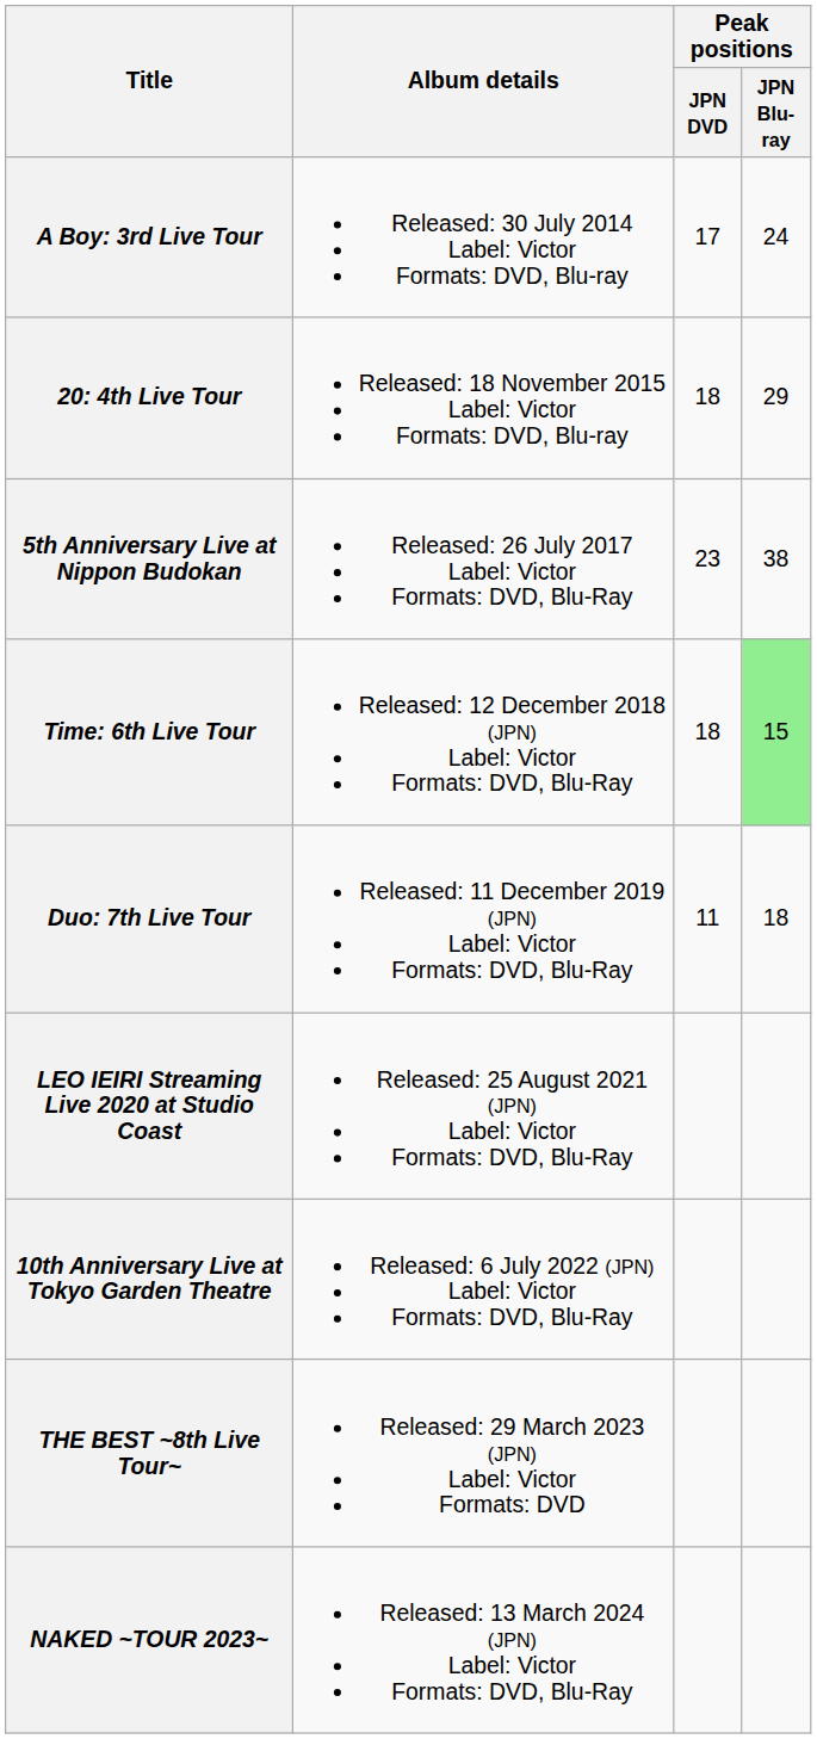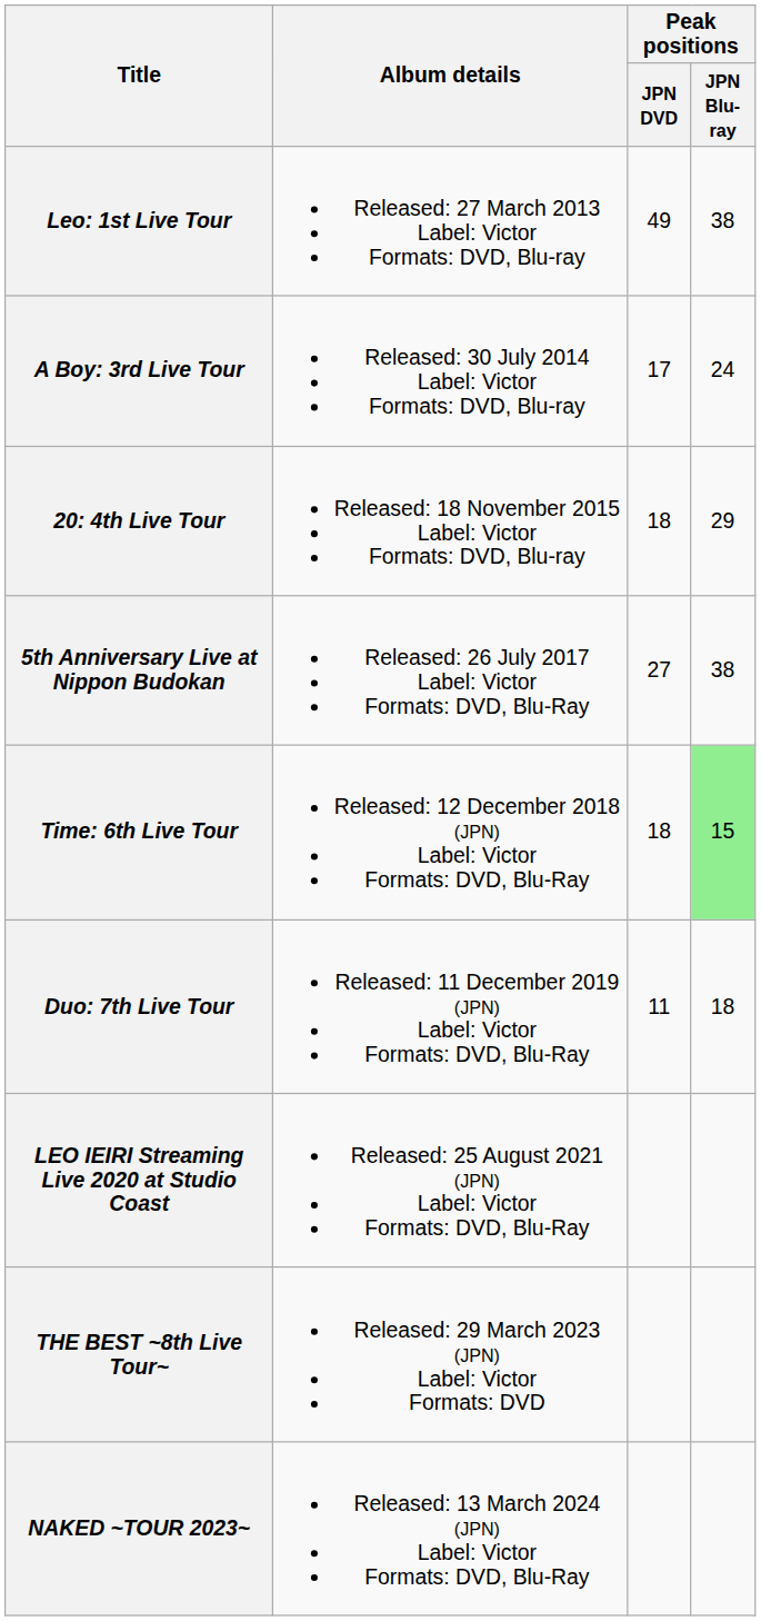+ row: Leo: 1st Live Tour | Released: 27 March 2013 Label: Victor Formats: DVD, Blu-ray | 49 | 38
5th Anniversary Live at Nippon Budokan | Peak positions / JPN DVD: 23 -> 27
- row: 10th Anniversary Live at Tokyo Garden Theatre | Released: 6 July 2022 (JPN) Label: Victor Formats: DVD, Blu-Ray
